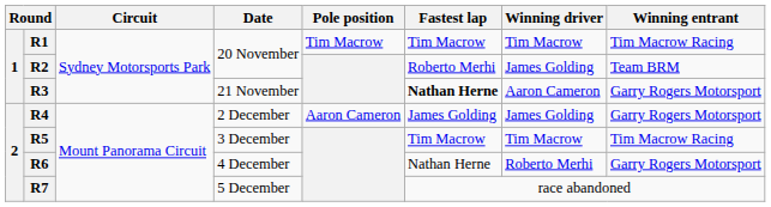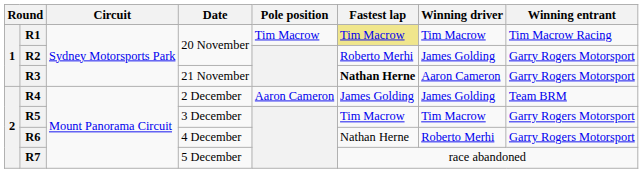R1 | Fastest lap: no background -> khaki background
R2 | Winning entrant: Team BRM -> Garry Rogers Motorsport
R4 | Winning entrant: Garry Rogers Motorsport -> Team BRM
R5 | Winning entrant: Tim Macrow Racing -> Garry Rogers Motorsport
